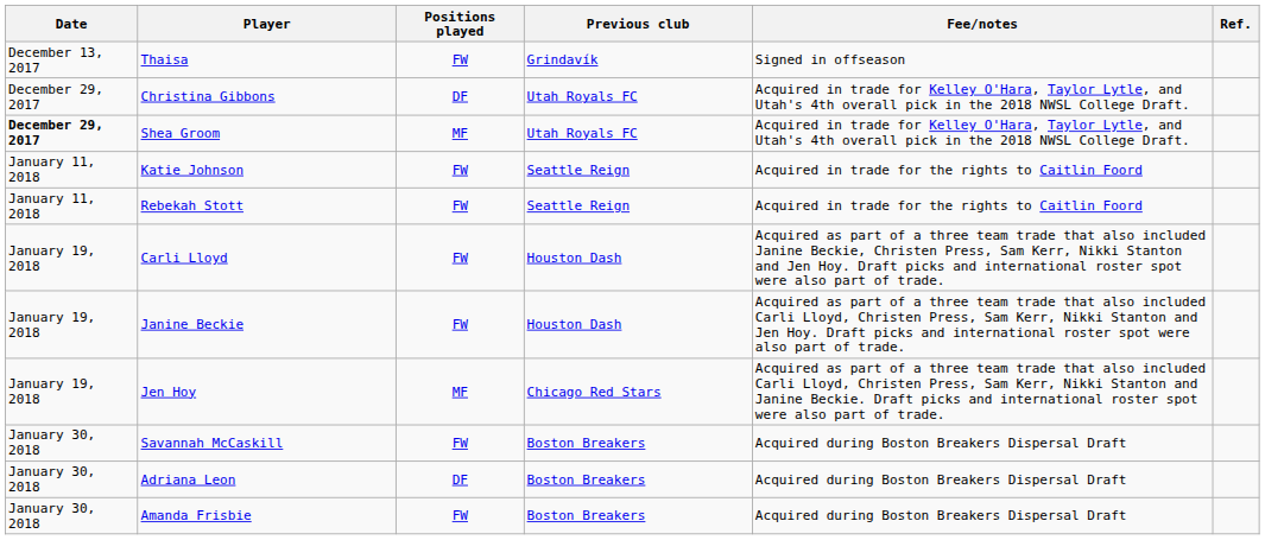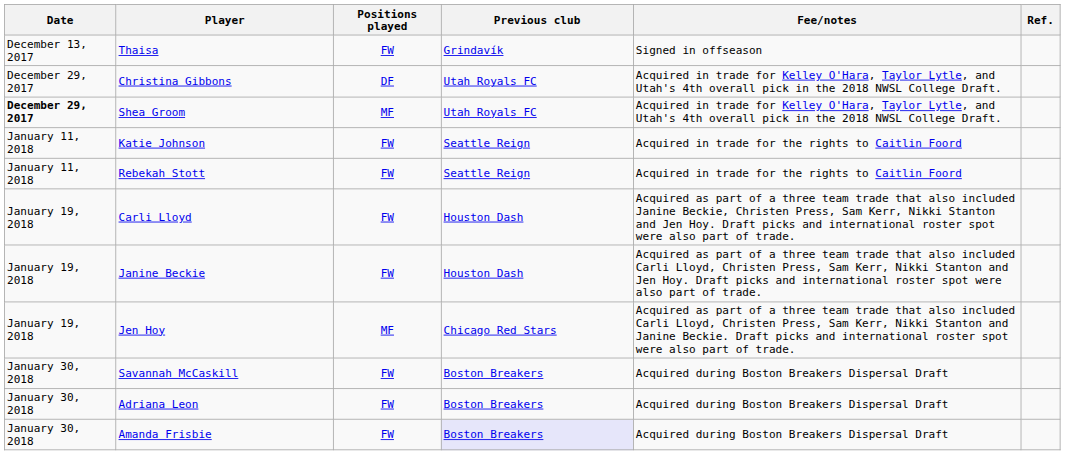Adriana Leon | Positions played: DF -> FW
Amanda Frisbie | Previous club: no background -> lavender background
